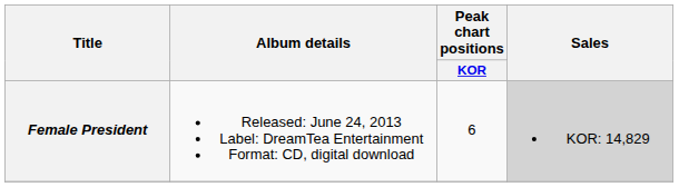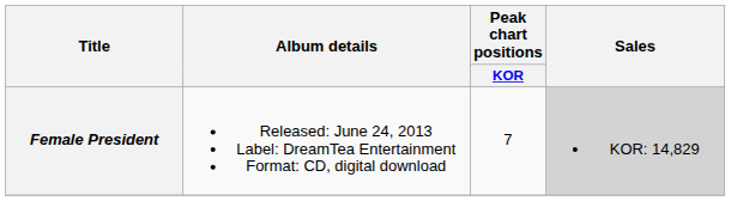Female President | Peak chart positions / KOR: 6 -> 7
